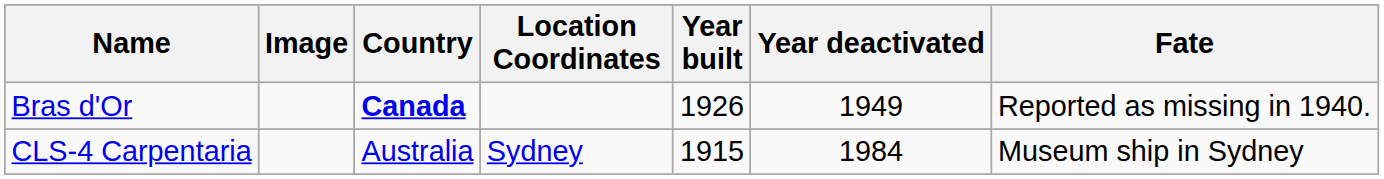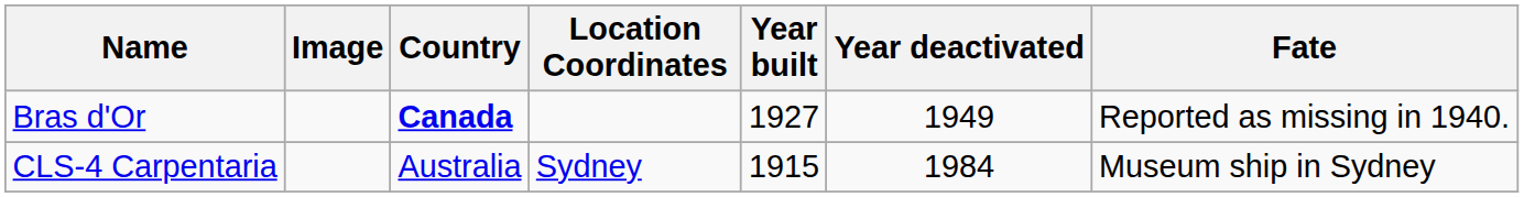Bras d'Or | Year built: 1926 -> 1927
